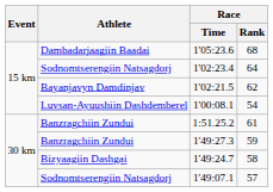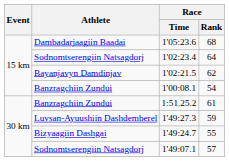1'00:08.1 | Athlete: Luvsan-Ayuushiin Dashdemberel -> Banzragchiin Zundui
1'49:27.3 | Athlete: Banzragchiin Zundui -> Luvsan-Ayuushiin Dashdemberel
1'49:24.7 | Race / Rank: 58 -> 55
